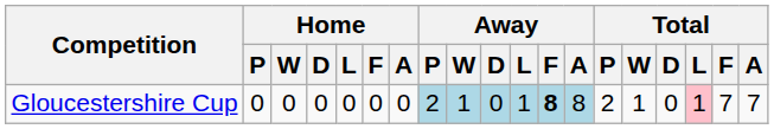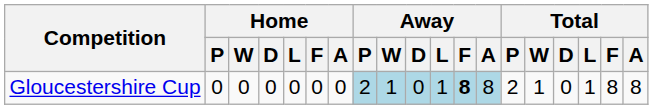Gloucestershire Cup | Total / L: pink background -> no background
Gloucestershire Cup | Total / F: 7 -> 8
Gloucestershire Cup | Total / A: 7 -> 8
